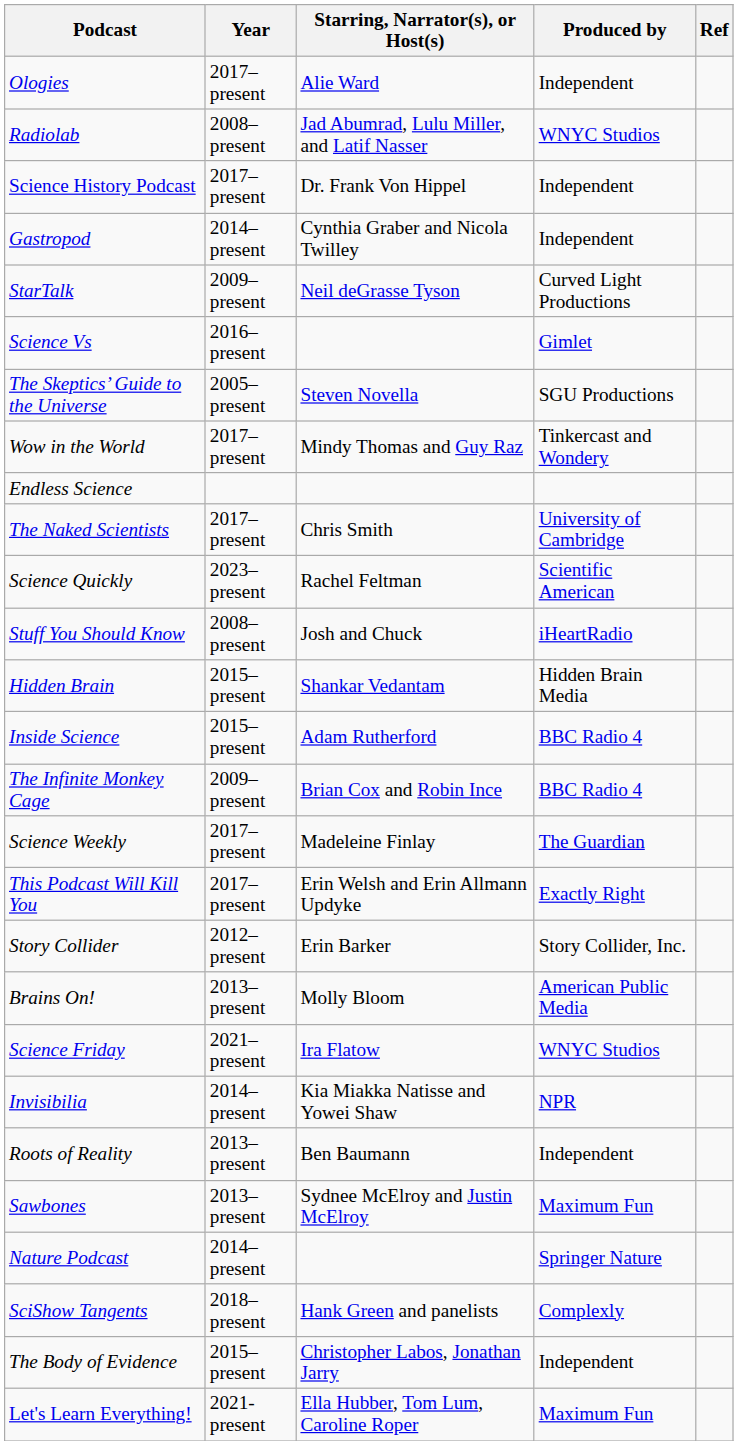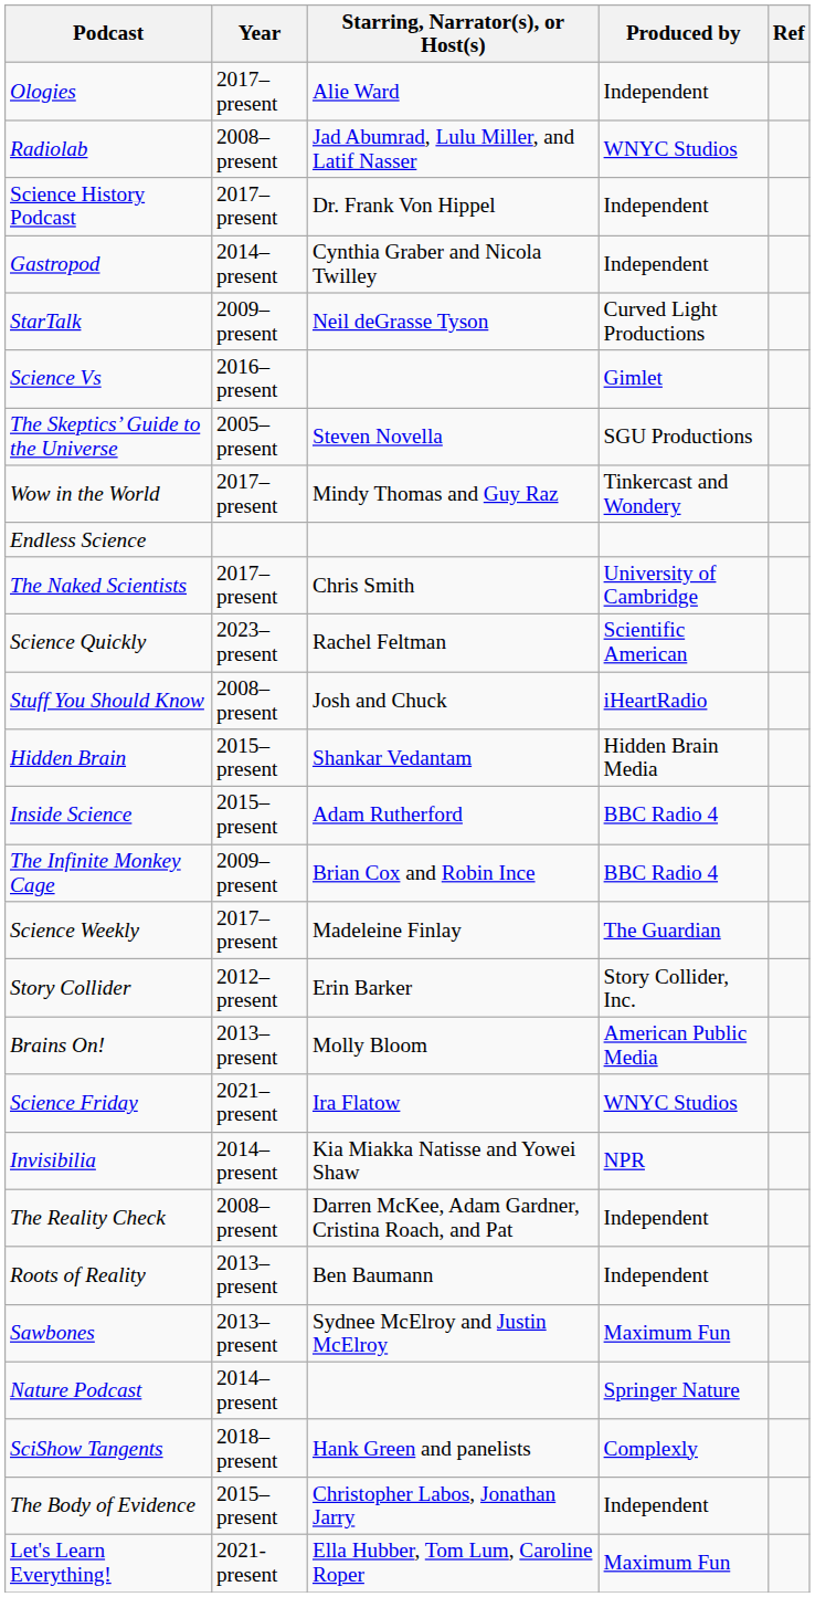- row: This Podcast Will Kill You | 2017–present | Erin Welsh and Erin Allmann Updyke | Exactly Right
+ row: The Reality Check | 2008–present | Darren McKee, Adam Gardner, Cristina Roach, and Pat | Independent
